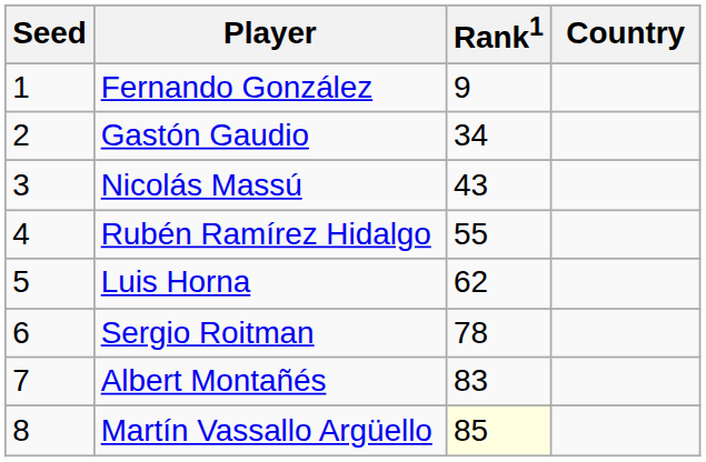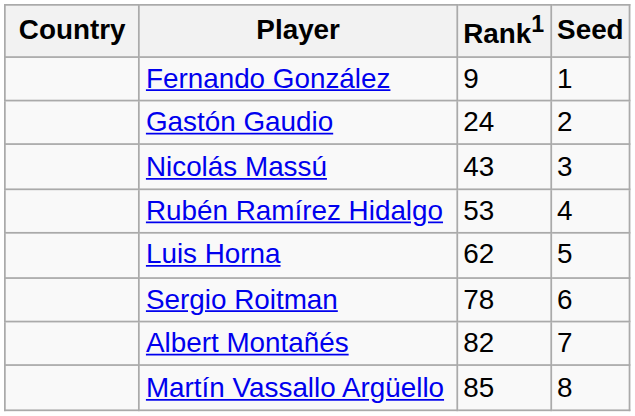columns swapped: Country <-> Seed
Gastón Gaudio | Rank1: 34 -> 24
Rubén Ramírez Hidalgo | Rank1: 55 -> 53
Albert Montañés | Rank1: 83 -> 82
Martín Vassallo Argüello | Rank1: lightyellow background -> no background
